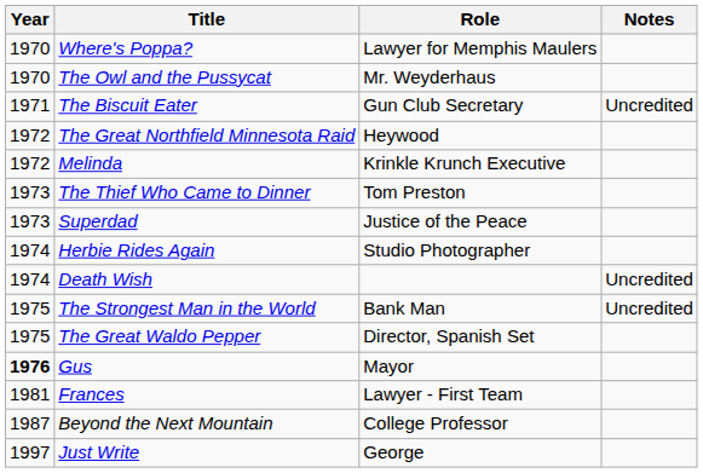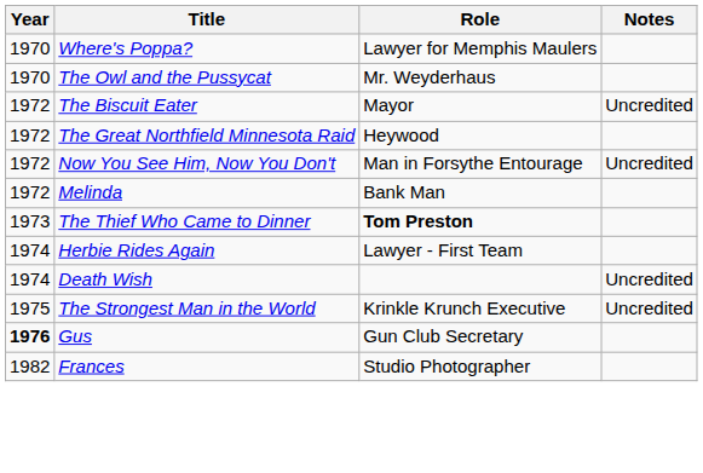The Biscuit Eater | Year: 1971 -> 1972
The Biscuit Eater | Role: Gun Club Secretary -> Mayor
+ row: 1972 | Now You See Him, Now You Don't | Man in Forsythe Entourage | Uncredited
Melinda | Role: Krinkle Krunch Executive -> Bank Man
The Thief Who Came to Dinner | Role: normal -> bold
- row: 1973 | Superdad | Justice of the Peace
Herbie Rides Again | Role: Studio Photographer -> Lawyer - First Team
The Strongest Man in the World | Role: Bank Man -> Krinkle Krunch Executive
- row: 1975 | The Great Waldo Pepper | Director, Spanish Set
Gus | Role: Mayor -> Gun Club Secretary
Frances | Year: 1981 -> 1982
Frances | Role: Lawyer - First Team -> Studio Photographer
- row: 1987 | Beyond the Next Mountain | College Professor
- row: 1997 | Just Write | George
